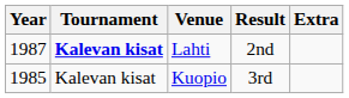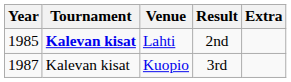Lahti | Year: 1987 -> 1985
Kuopio | Year: 1985 -> 1987
